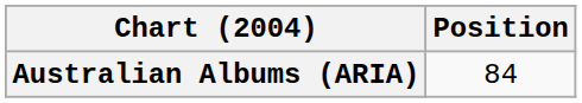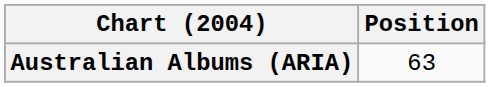Australian Albums (ARIA) | Position: 84 -> 63
